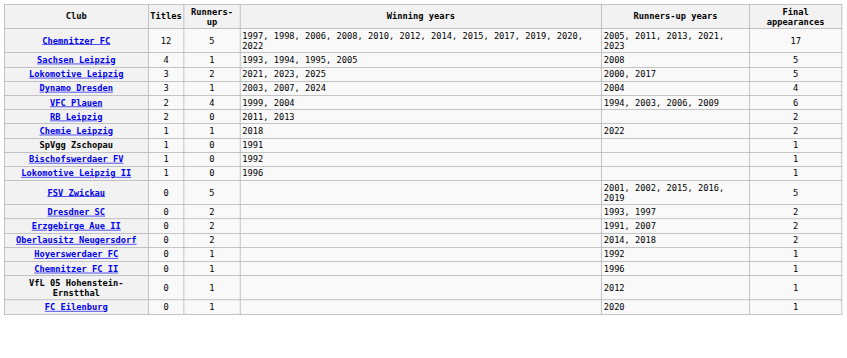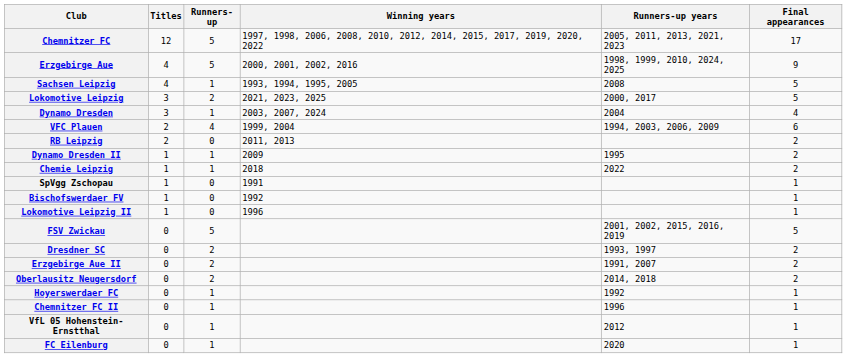+ row: Erzgebirge Aue | 4 | 5 | 2000, 2001, 2002, 2016 | 1998, 1999, 2010, 2024, 2025 | 9
+ row: Dynamo Dresden II | 1 | 1 | 2009 | 1995 | 2
